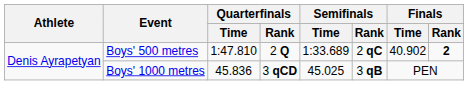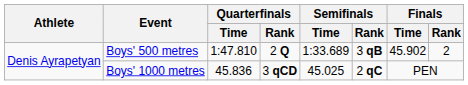Boys' 500 metres | Semifinals / Rank: 2 qC -> 3 qB
Boys' 500 metres | Finals / Time: 40.902 -> 45.902
Boys' 500 metres | Finals / Rank: bold -> normal
Boys' 1000 metres | Semifinals / Rank: 3 qB -> 2 qC
